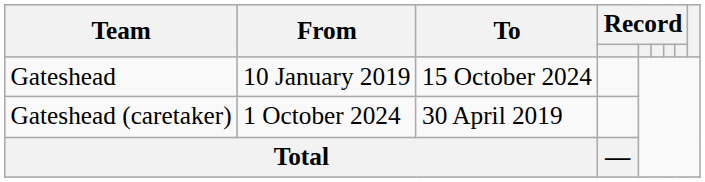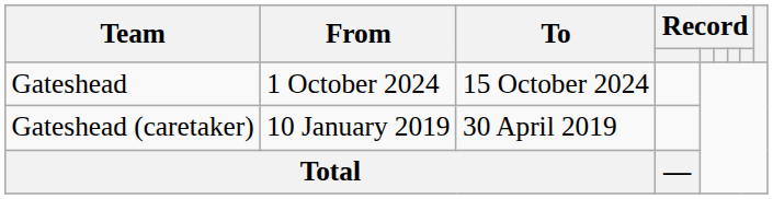Gateshead | From: 10 January 2019 -> 1 October 2024
Gateshead (caretaker) | From: 1 October 2024 -> 10 January 2019
